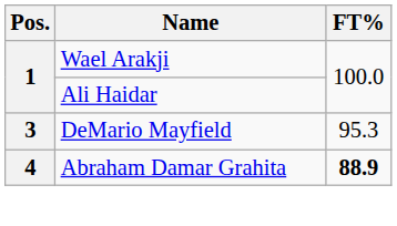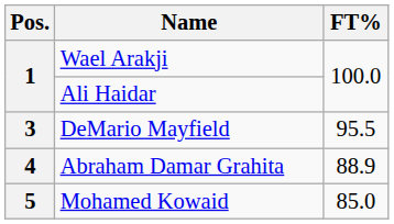DeMario Mayfield | FT%: 95.3 -> 95.5
Abraham Damar Grahita | FT%: bold -> normal
+ row: 5 | Mohamed Kowaid | 85.0
